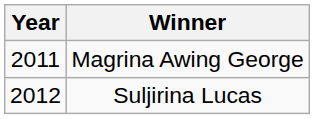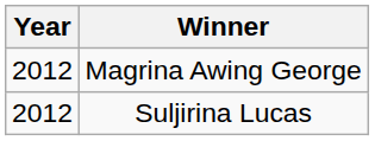Magrina Awing George | Year: 2011 -> 2012
